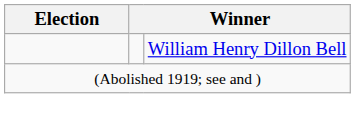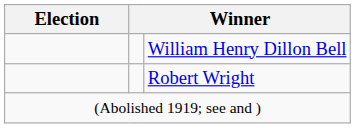+ row: Robert Wright
